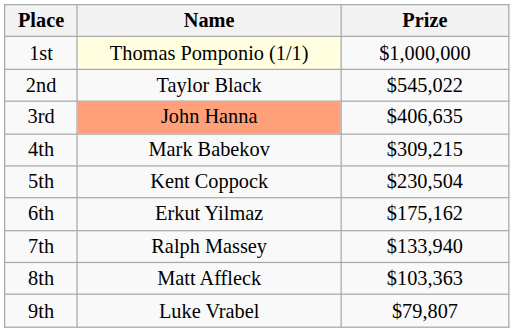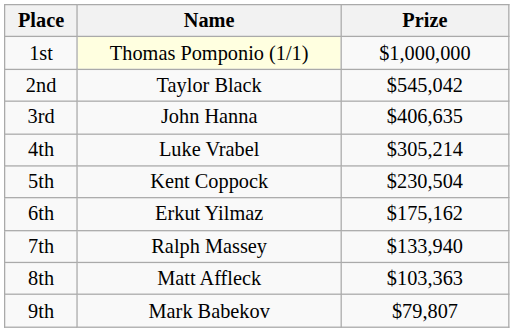2nd | Prize: $545,022 -> $545,042
3rd | Name: lightsalmon background -> no background
4th | Name: Mark Babekov -> Luke Vrabel
4th | Prize: $309,215 -> $305,214
9th | Name: Luke Vrabel -> Mark Babekov
